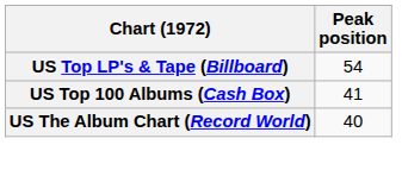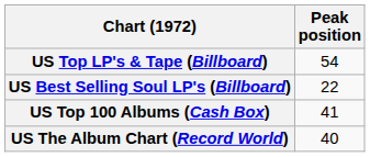+ row: US Best Selling Soul LP's (Billboard) | 22
